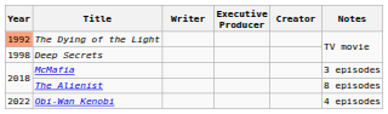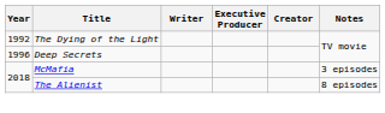The Dying of the Light | Year: lightsalmon background -> no background
Deep Secrets | Year: 1998 -> 1996
- row: 2022 | Obi-Wan Kenobi | 4 episodes
